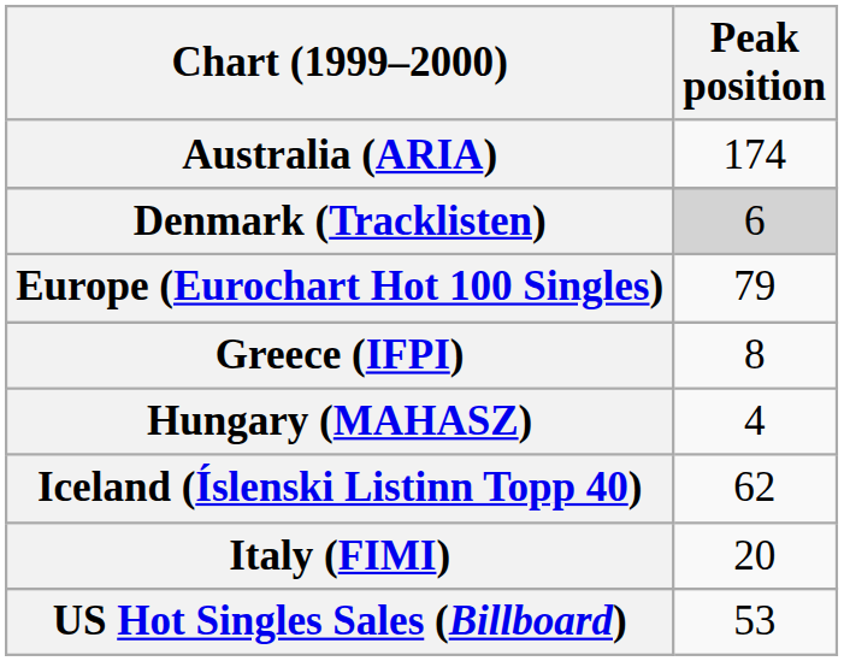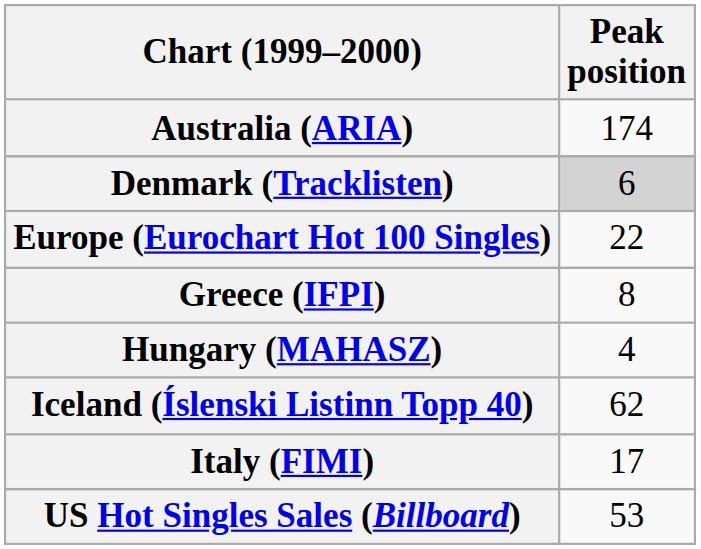Europe (Eurochart Hot 100 Singles) | Peak position: 79 -> 22
Italy (FIMI) | Peak position: 20 -> 17
